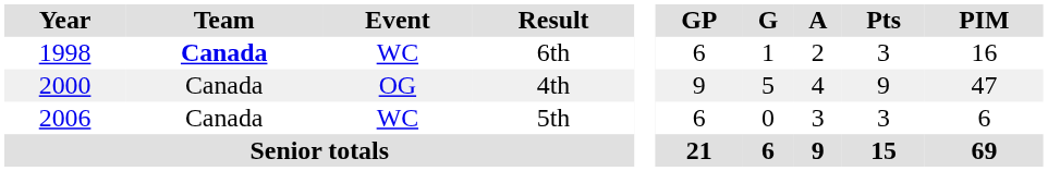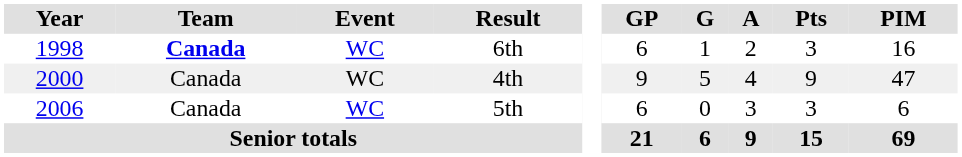4th | Event: OG -> WC
